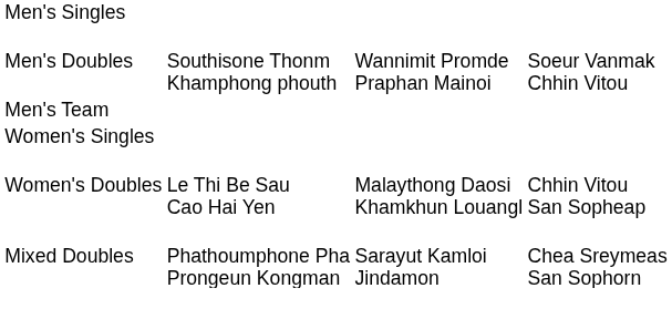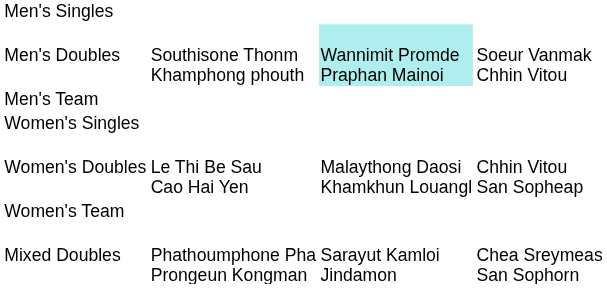Men's Doubles | column 3: no background -> paleturquoise background
+ row: Women's Team
